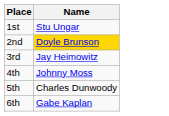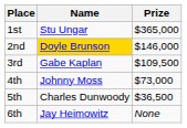+ column: Prize | $365,000 | $146,000 | $109,500 | $73,000 | $36,500 | None
3rd | Name: Jay Heimowitz -> Gabe Kaplan
6th | Name: Gabe Kaplan -> Jay Heimowitz
